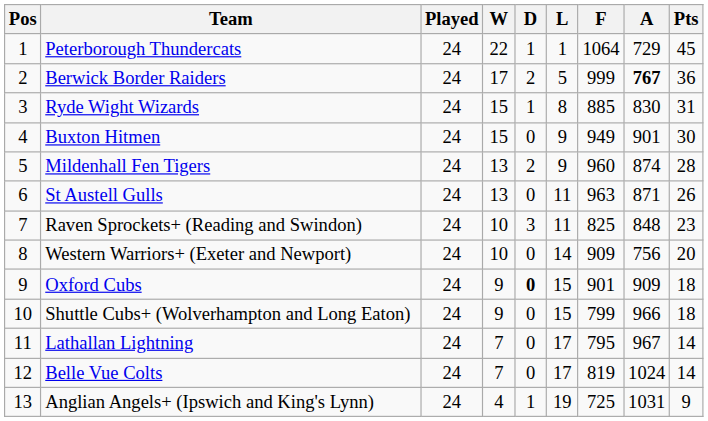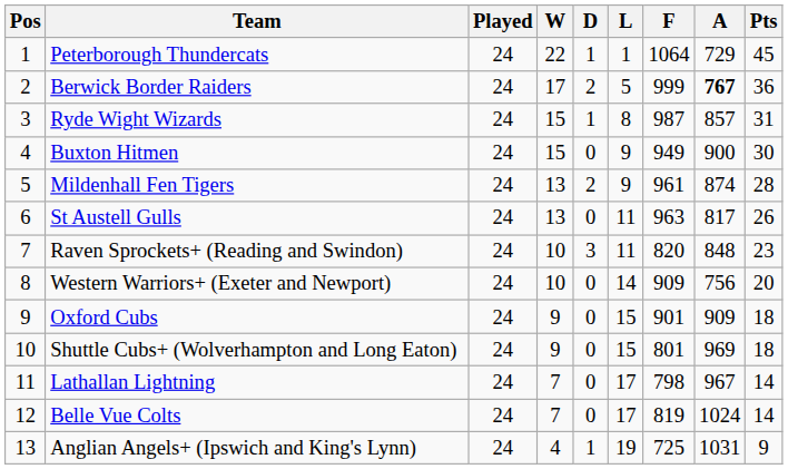Ryde Wight Wizards | F: 885 -> 987
Ryde Wight Wizards | A: 830 -> 857
Buxton Hitmen | A: 901 -> 900
Mildenhall Fen Tigers | F: 960 -> 961
St Austell Gulls | A: 871 -> 817
Raven Sprockets+ (Reading and Swindon) | F: 825 -> 820
Oxford Cubs | D: bold -> normal
Shuttle Cubs+ (Wolverhampton and Long Eaton) | F: 799 -> 801
Shuttle Cubs+ (Wolverhampton and Long Eaton) | A: 966 -> 969
Lathallan Lightning | F: 795 -> 798
